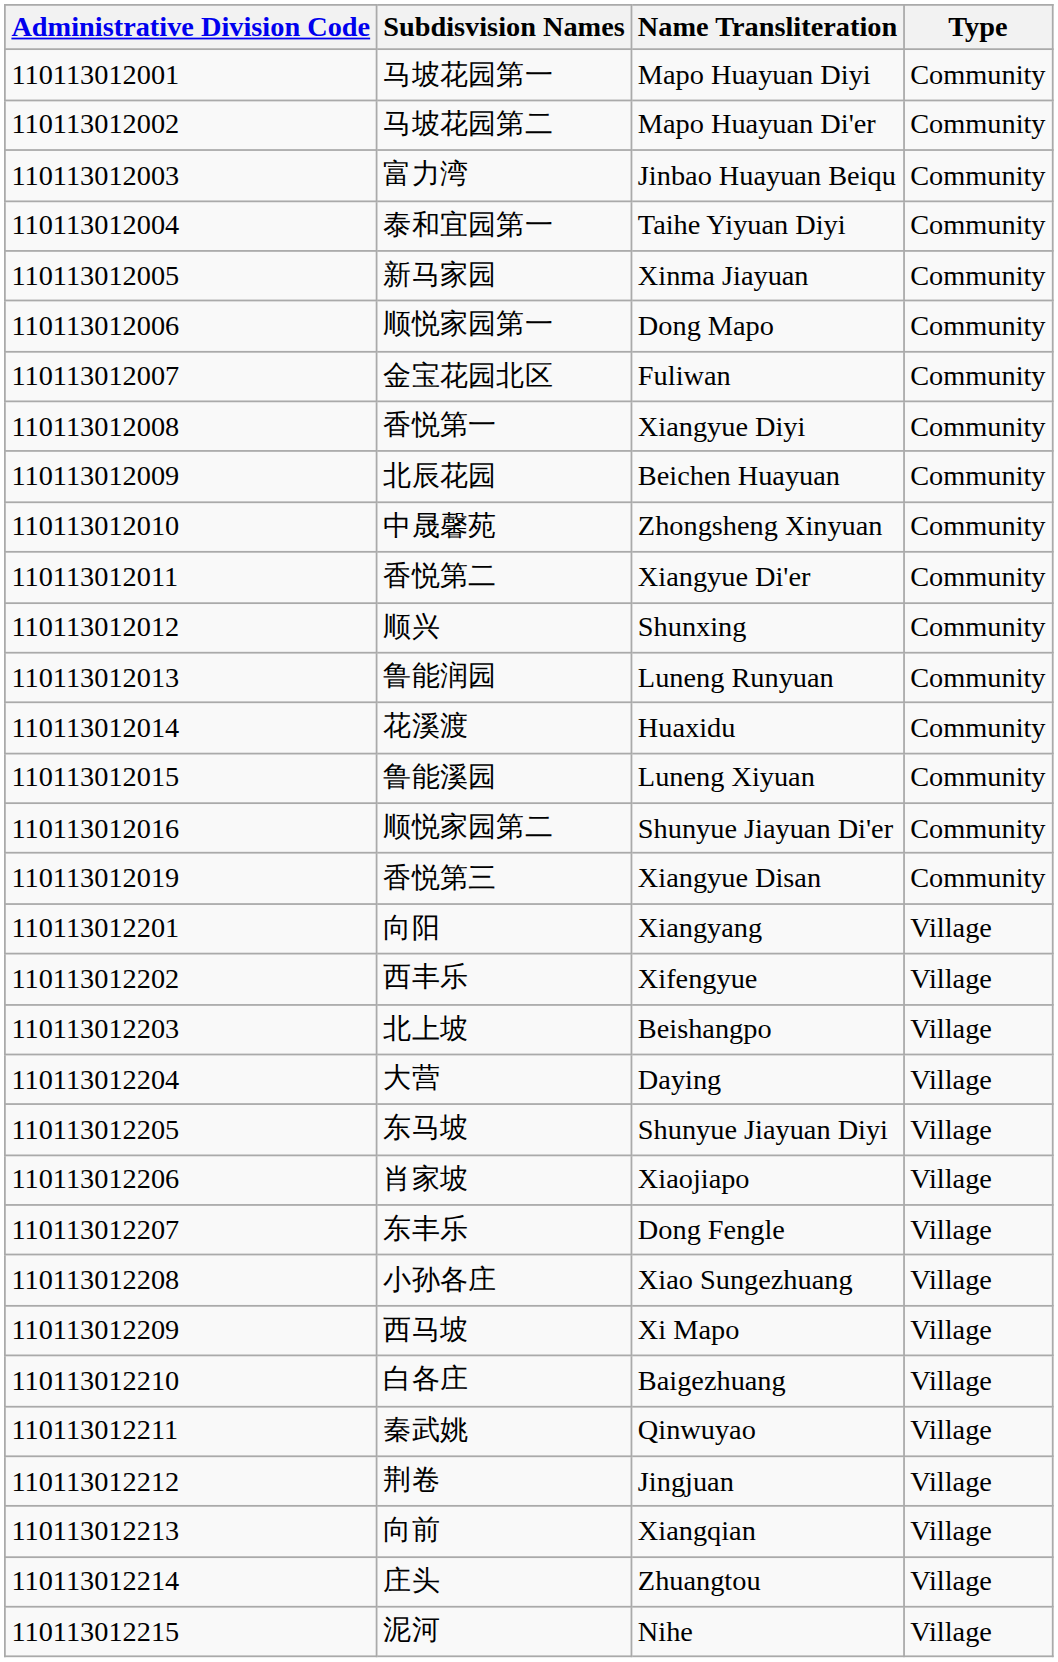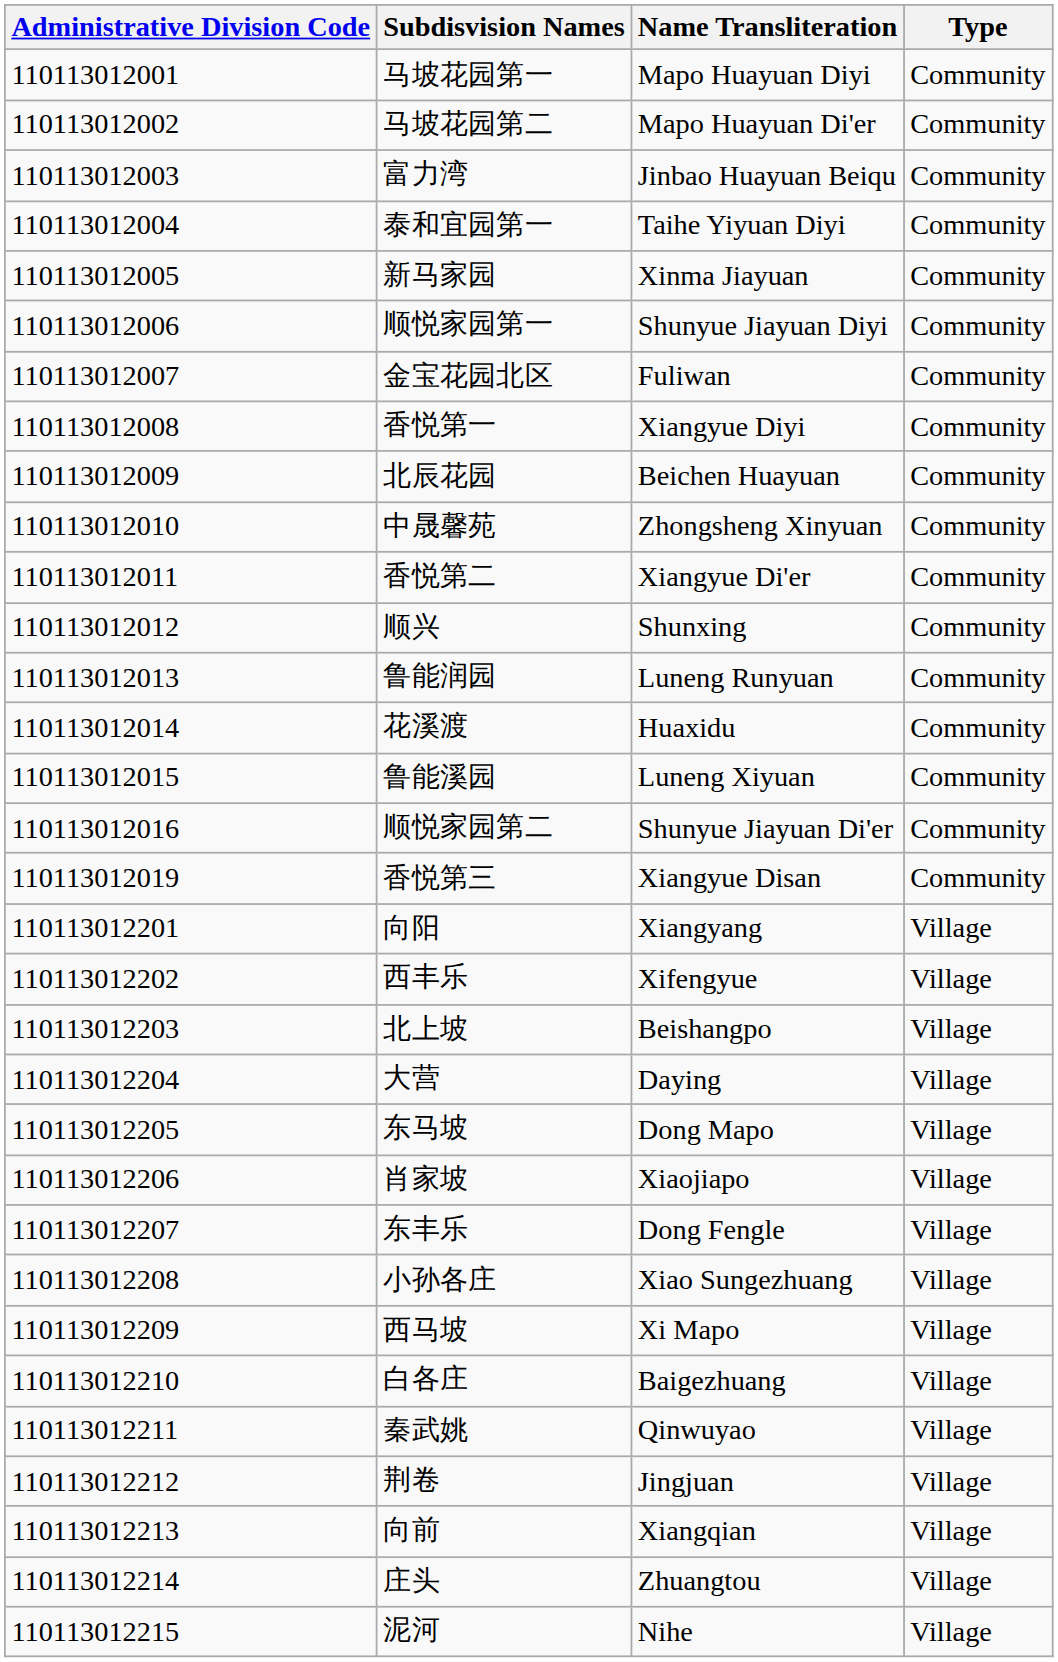顺悦家园第一 | Name Transliteration: Dong Mapo -> Shunyue Jiayuan Diyi
东马坡 | Name Transliteration: Shunyue Jiayuan Diyi -> Dong Mapo
